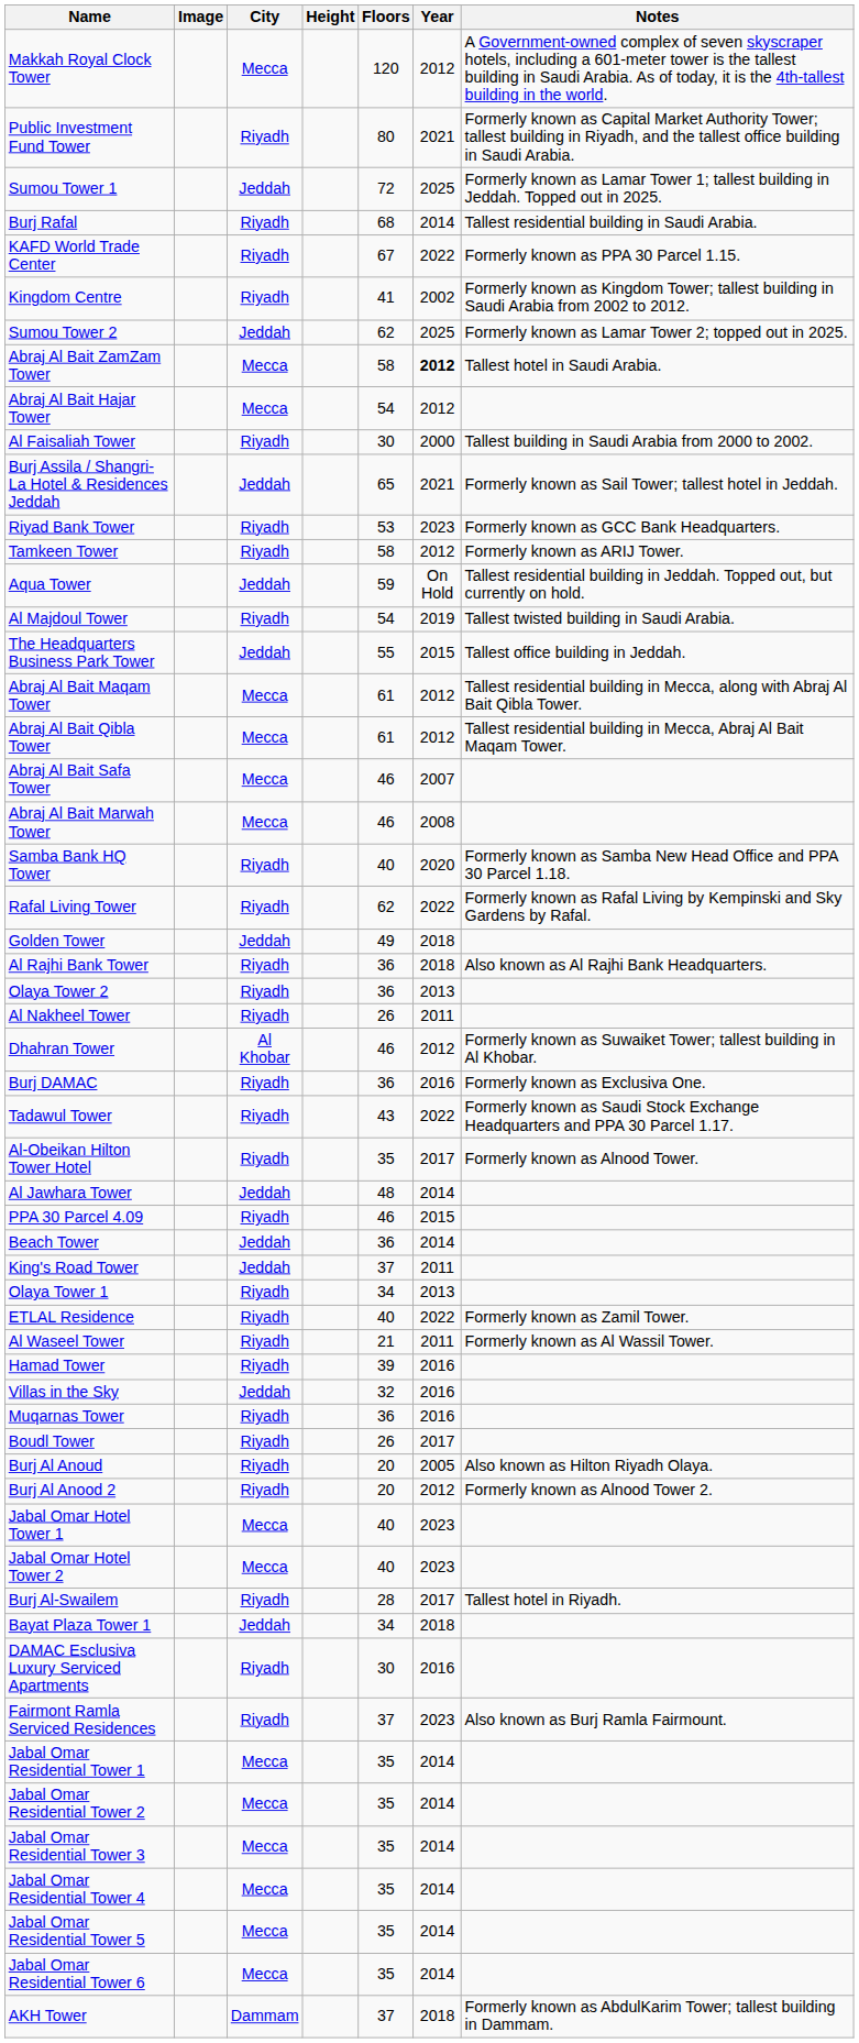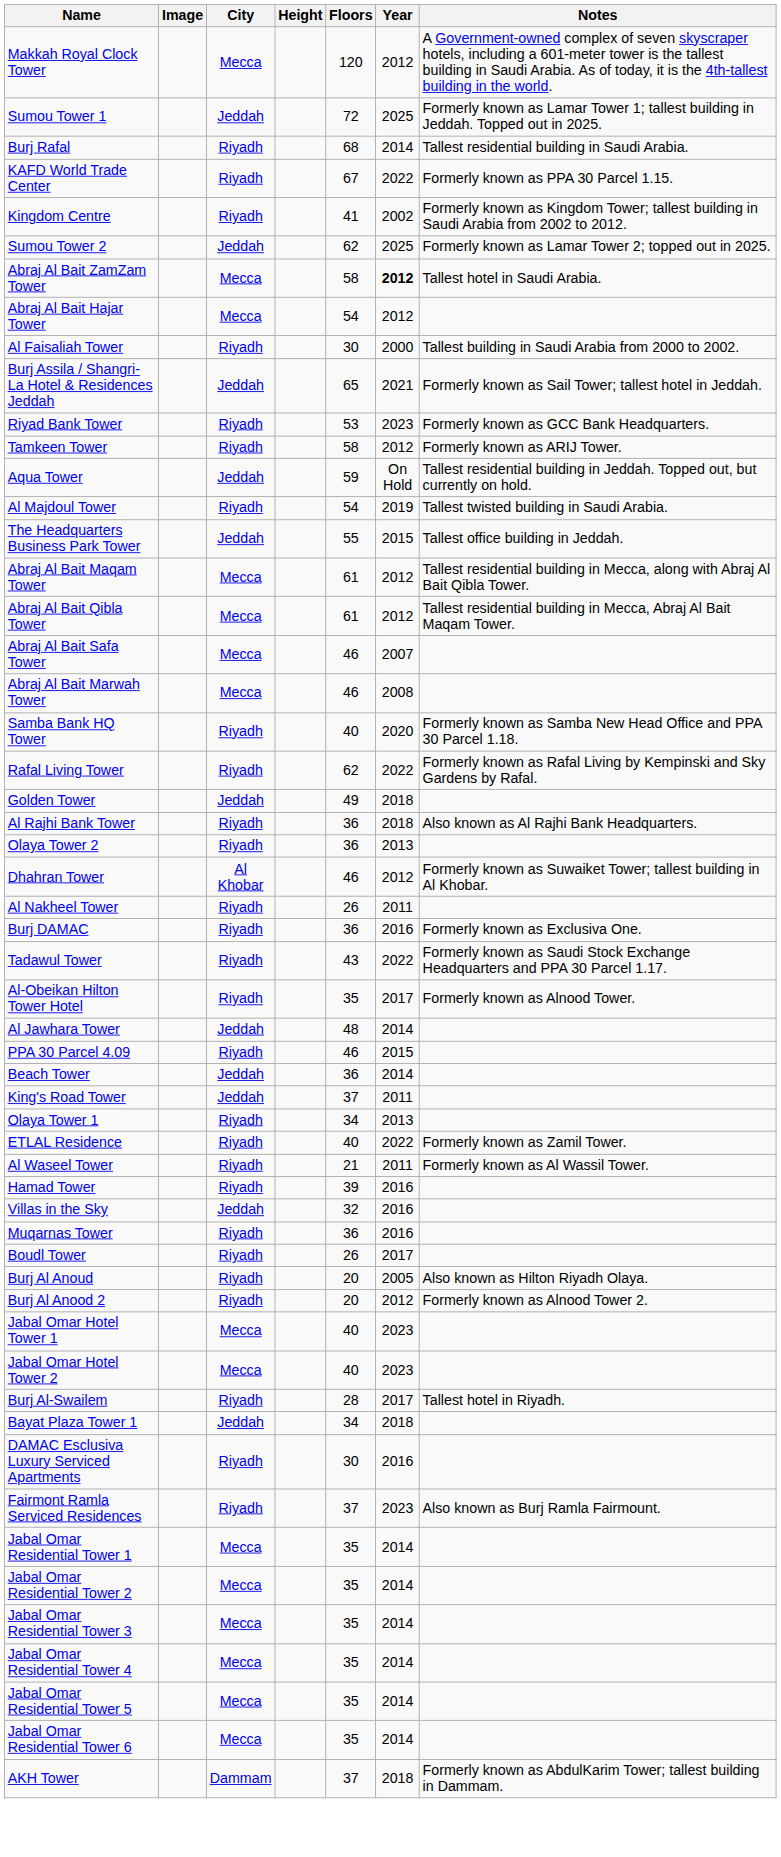- row: Public Investment Fund Tower | Riyadh | 80 | 2021 | Formerly known as Capital Market Authority Tower; tallest building in Riyadh, and the tallest office building in Saudi Arabia.
rows swapped: Dhahran Tower <-> Al Nakheel Tower
